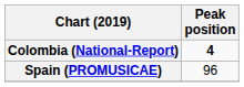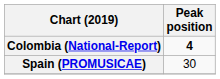Spain (PROMUSICAE) | Peak position: 96 -> 30
